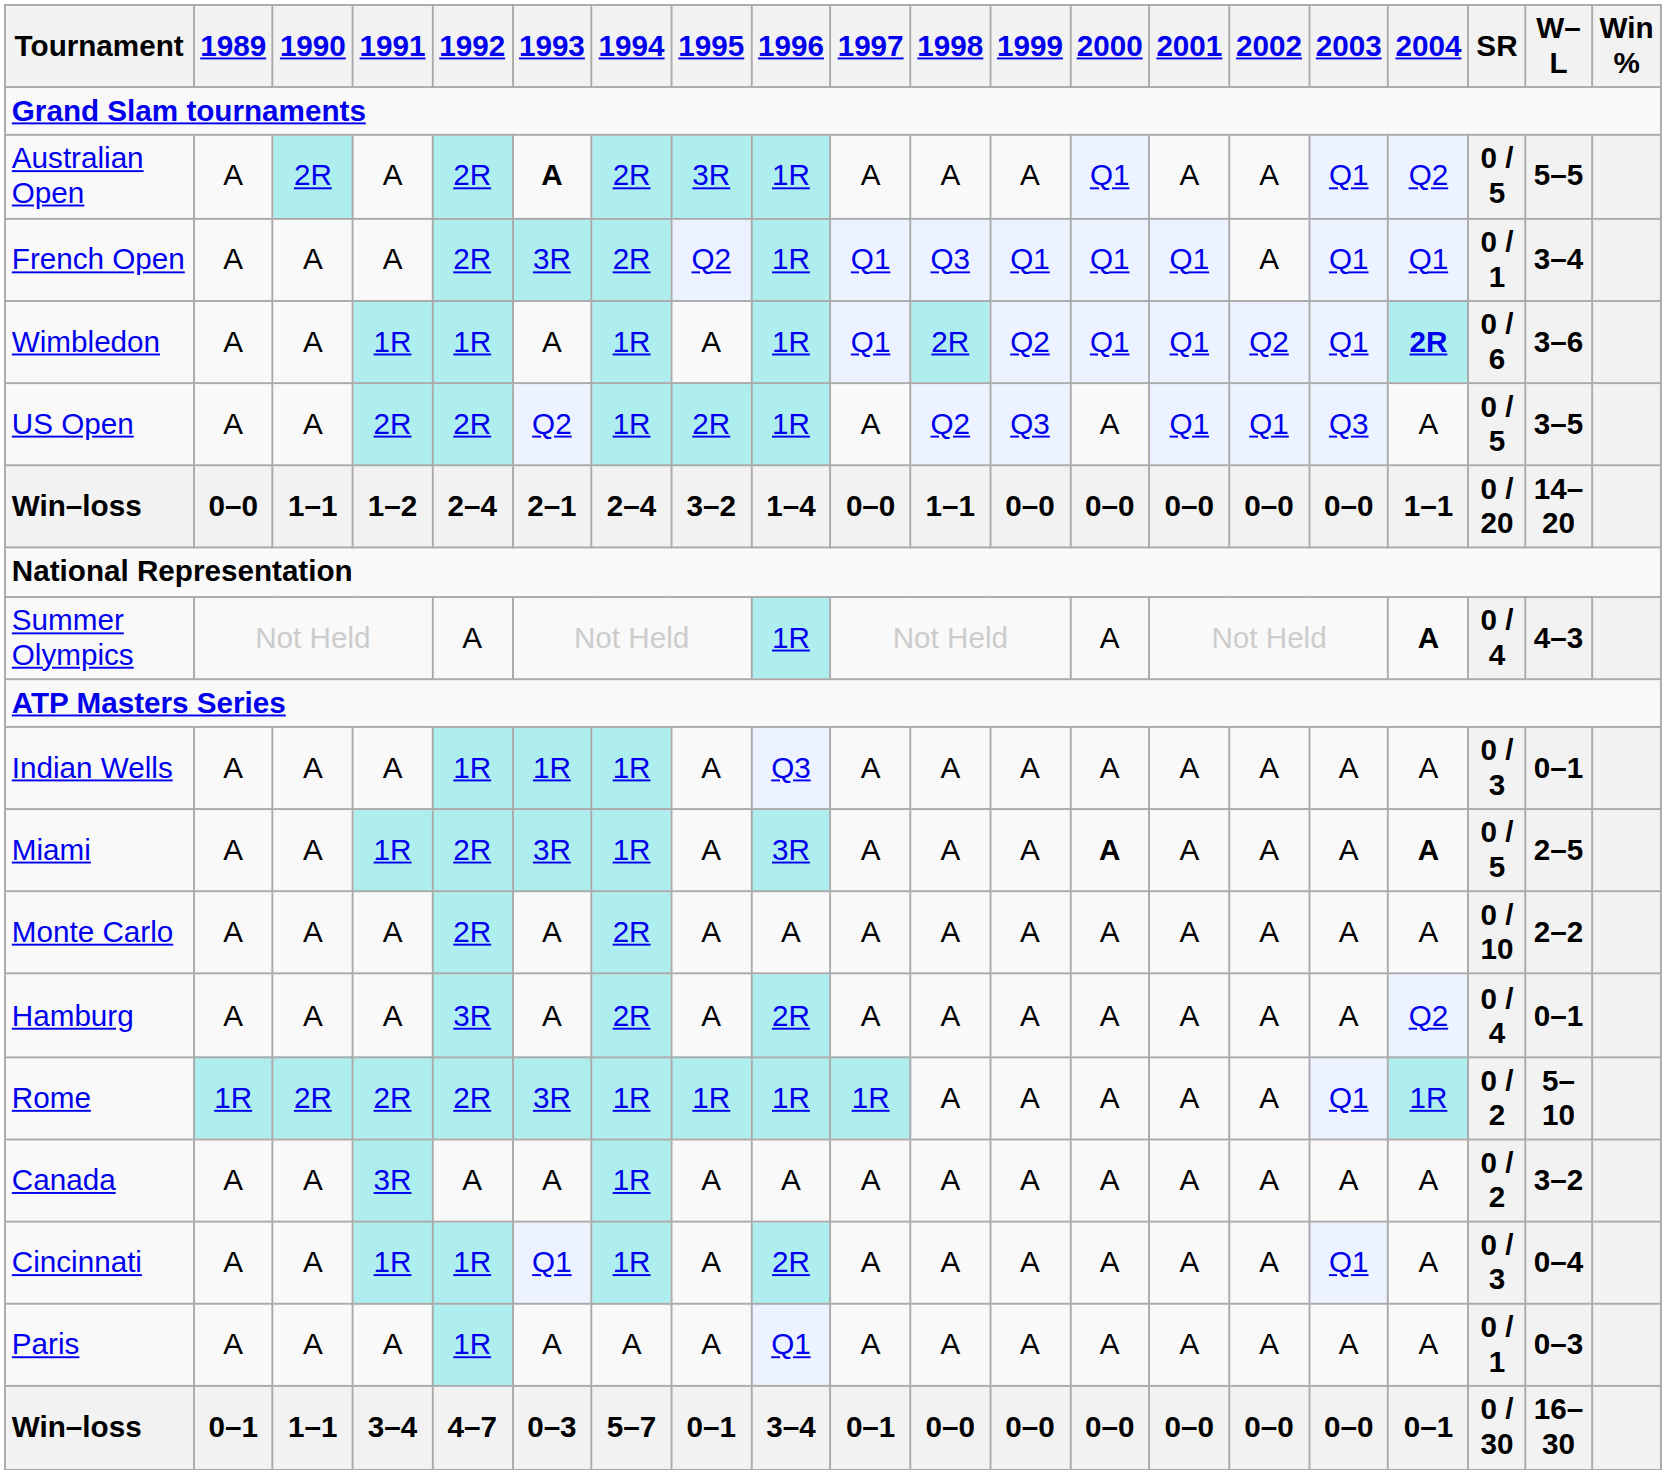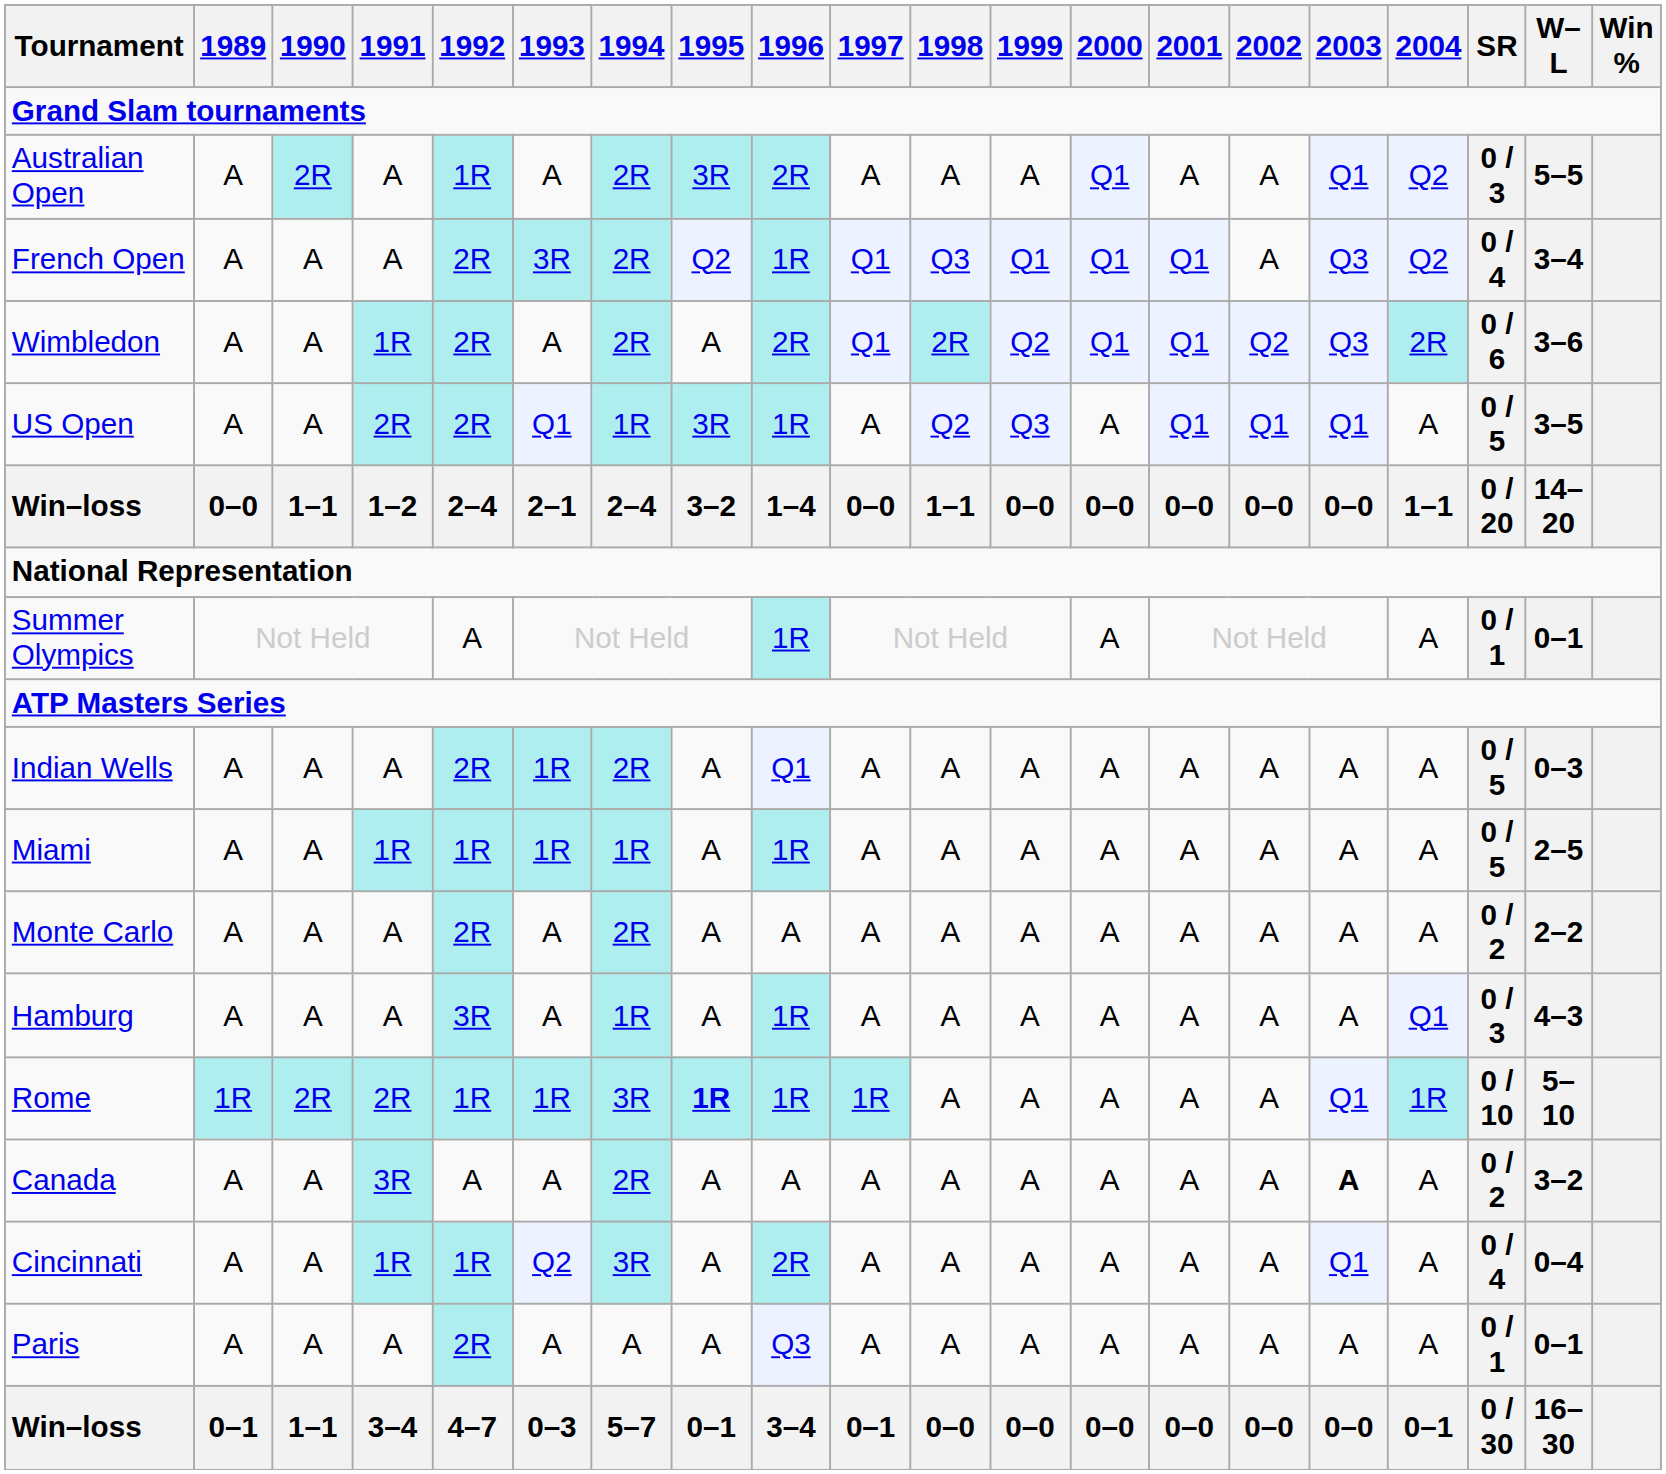Australian Open | 1992: 2R -> 1R
Australian Open | 1993: bold -> normal
Australian Open | 1996: 1R -> 2R
Australian Open | SR: 0 / 5 -> 0 / 3
French Open | 2003: Q1 -> Q3
French Open | 2004: Q1 -> Q2
French Open | SR: 0 / 1 -> 0 / 4
Wimbledon | 1992: 1R -> 2R
Wimbledon | 1994: 1R -> 2R
Wimbledon | 1996: 1R -> 2R
Wimbledon | 2003: Q1 -> Q3
Wimbledon | 2004: bold -> normal
US Open | 1993: Q2 -> Q1
US Open | 1995: 2R -> 3R
US Open | 2003: Q3 -> Q1
Summer Olympics | 2004: bold -> normal
Summer Olympics | SR: 0 / 4 -> 0 / 1
Summer Olympics | W–L: 4–3 -> 0–1
Indian Wells | 1992: 1R -> 2R
Indian Wells | 1994: 1R -> 2R
Indian Wells | 1996: Q3 -> Q1
Indian Wells | SR: 0 / 3 -> 0 / 5
Indian Wells | W–L: 0–1 -> 0–3
Miami | 1992: 2R -> 1R
Miami | 1993: 3R -> 1R
Miami | 1996: 3R -> 1R
Miami | 2000: bold -> normal
Miami | 2004: bold -> normal
Monte Carlo | SR: 0 / 10 -> 0 / 2
Hamburg | 1994: 2R -> 1R
Hamburg | 1996: 2R -> 1R
Hamburg | 2004: Q2 -> Q1
Hamburg | SR: 0 / 4 -> 0 / 3
Hamburg | W–L: 0–1 -> 4–3
Rome | 1992: 2R -> 1R
Rome | 1993: 3R -> 1R
Rome | 1994: 1R -> 3R
Rome | 1995: normal -> bold
Rome | SR: 0 / 2 -> 0 / 10
Canada | 1994: 1R -> 2R
Canada | 2003: normal -> bold
Cincinnati | 1993: Q1 -> Q2
Cincinnati | 1994: 1R -> 3R
Cincinnati | SR: 0 / 3 -> 0 / 4
Paris | 1992: 1R -> 2R
Paris | 1996: Q1 -> Q3
Paris | W–L: 0–3 -> 0–1
